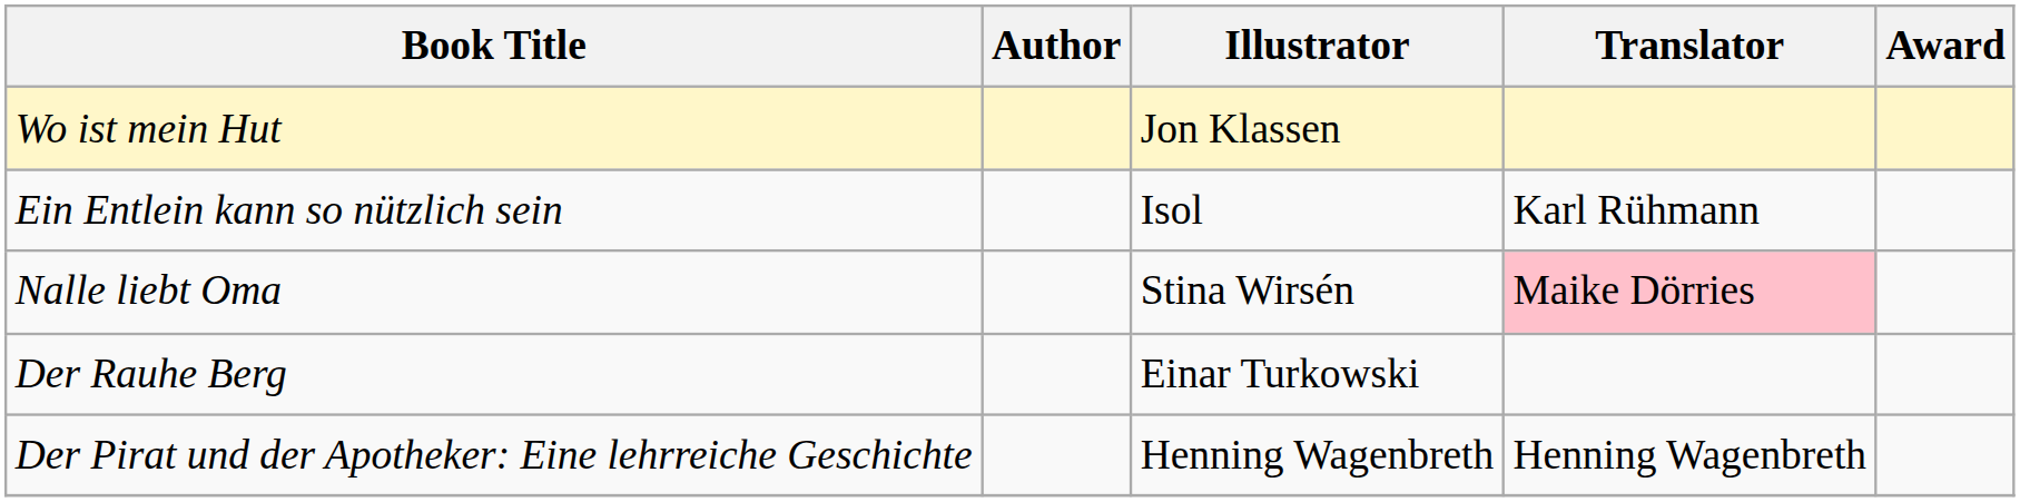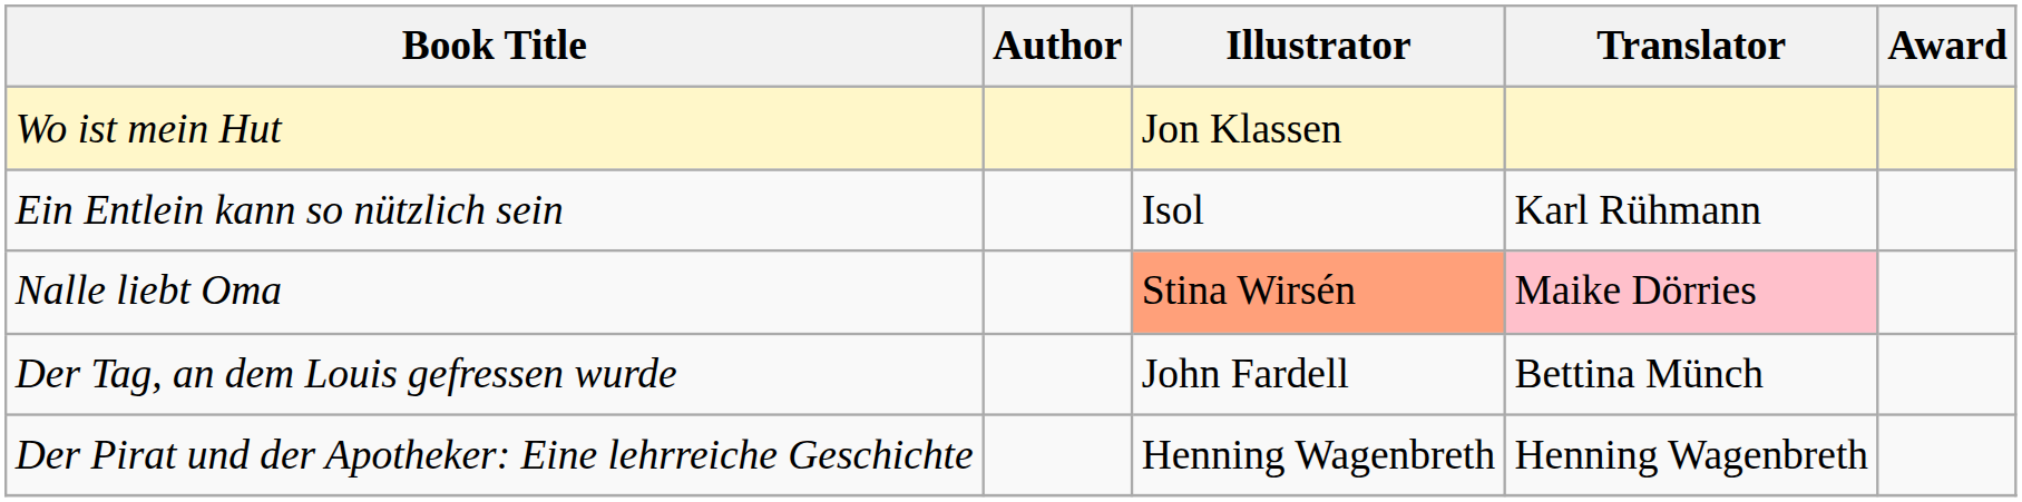Nalle liebt Oma | Illustrator: no background -> lightsalmon background
+ row: Der Tag, an dem Louis gefressen wurde | John Fardell | Bettina Münch
- row: Der Rauhe Berg | Einar Turkowski
